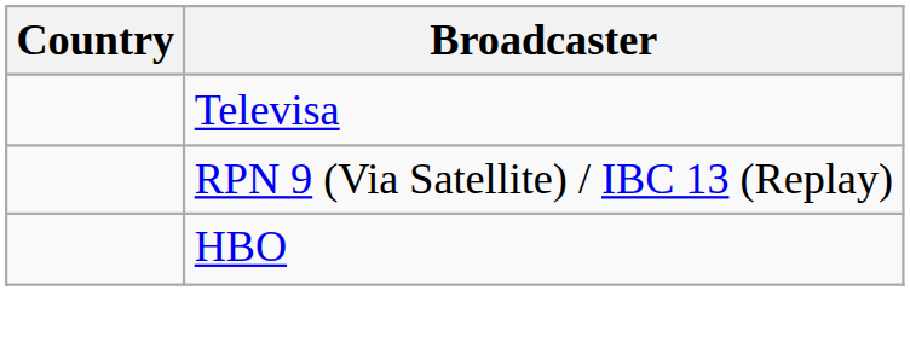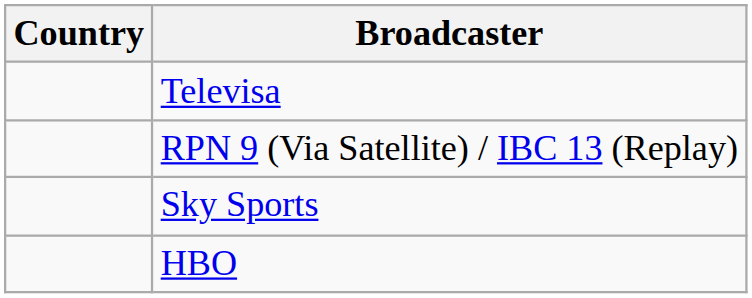+ row: Sky Sports
